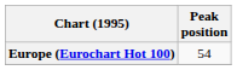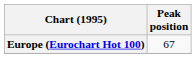Europe (Eurochart Hot 100) | Peak position: 54 -> 67
